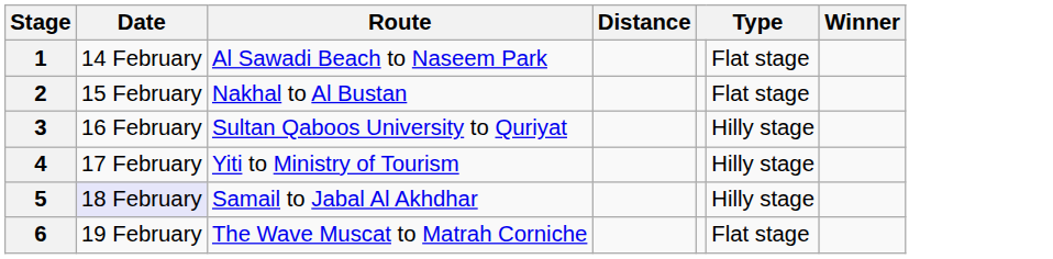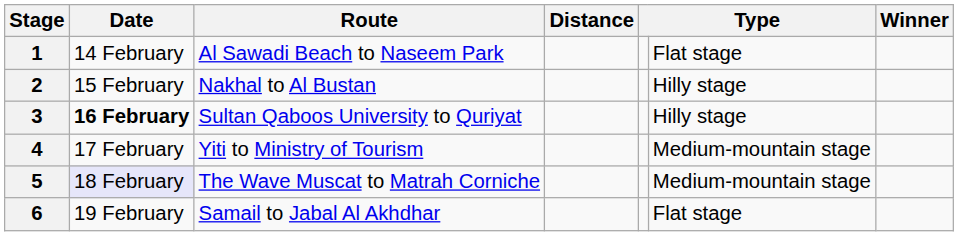2 | column 6: Flat stage -> Hilly stage
3 | Date: normal -> bold
4 | column 6: Hilly stage -> Medium-mountain stage
5 | Route: Samail to Jabal Al Akhdhar -> The Wave Muscat to Matrah Corniche
5 | column 6: Hilly stage -> Medium-mountain stage
6 | Route: The Wave Muscat to Matrah Corniche -> Samail to Jabal Al Akhdhar
